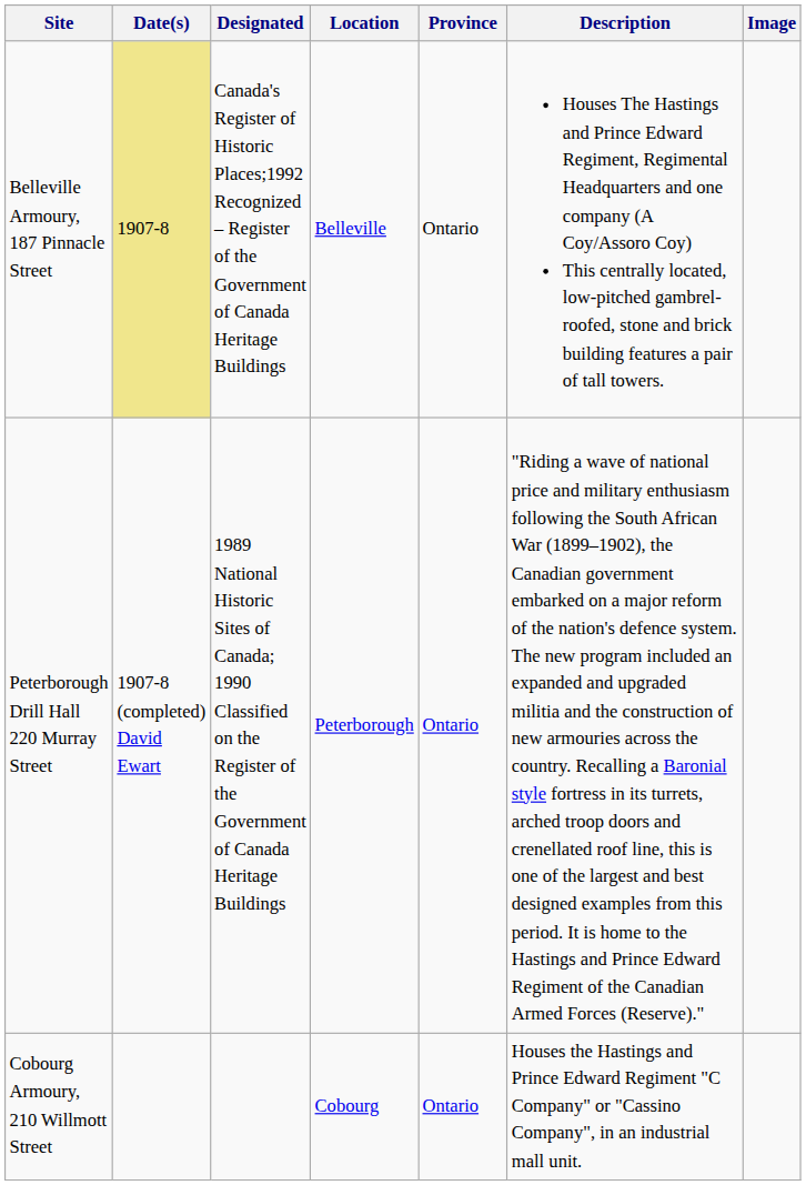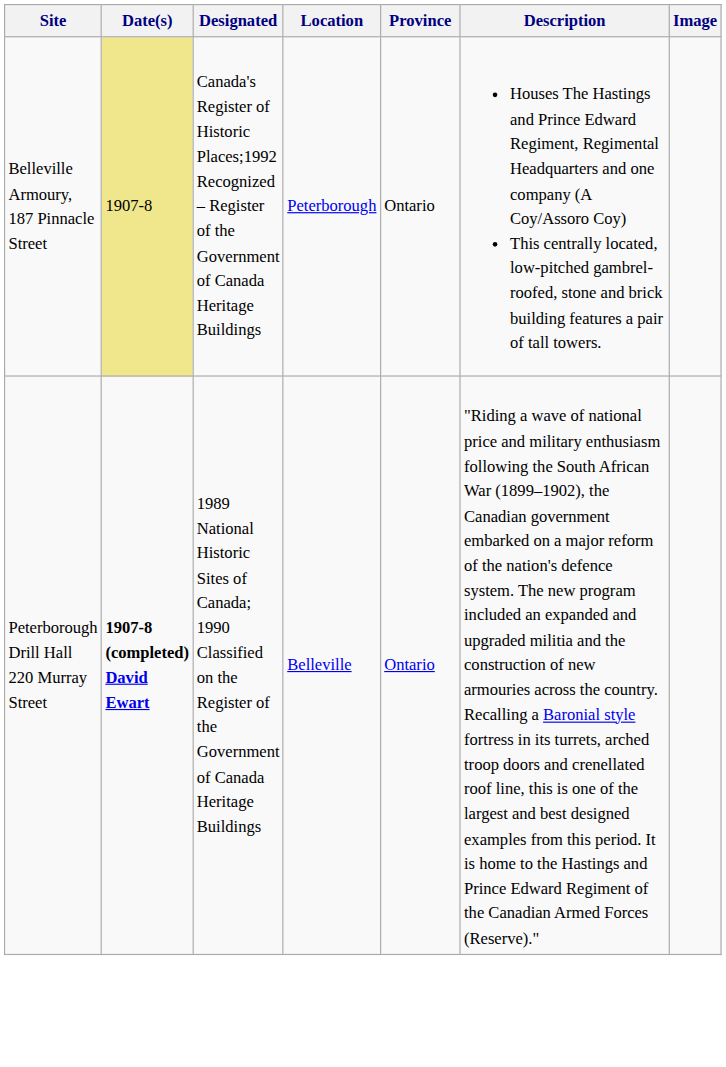Belleville Armoury, 187 Pinnacle Street | Location: Belleville -> Peterborough
Peterborough Drill Hall 220 Murray Street | Date(s): normal -> bold
Peterborough Drill Hall 220 Murray Street | Location: Peterborough -> Belleville
- row: Cobourg Armoury, 210 Willmott Street | Cobourg | Ontario | Houses the Hastings and Prince Edward Regiment "C Company" or "Cassino Company", in an industrial mall unit.
